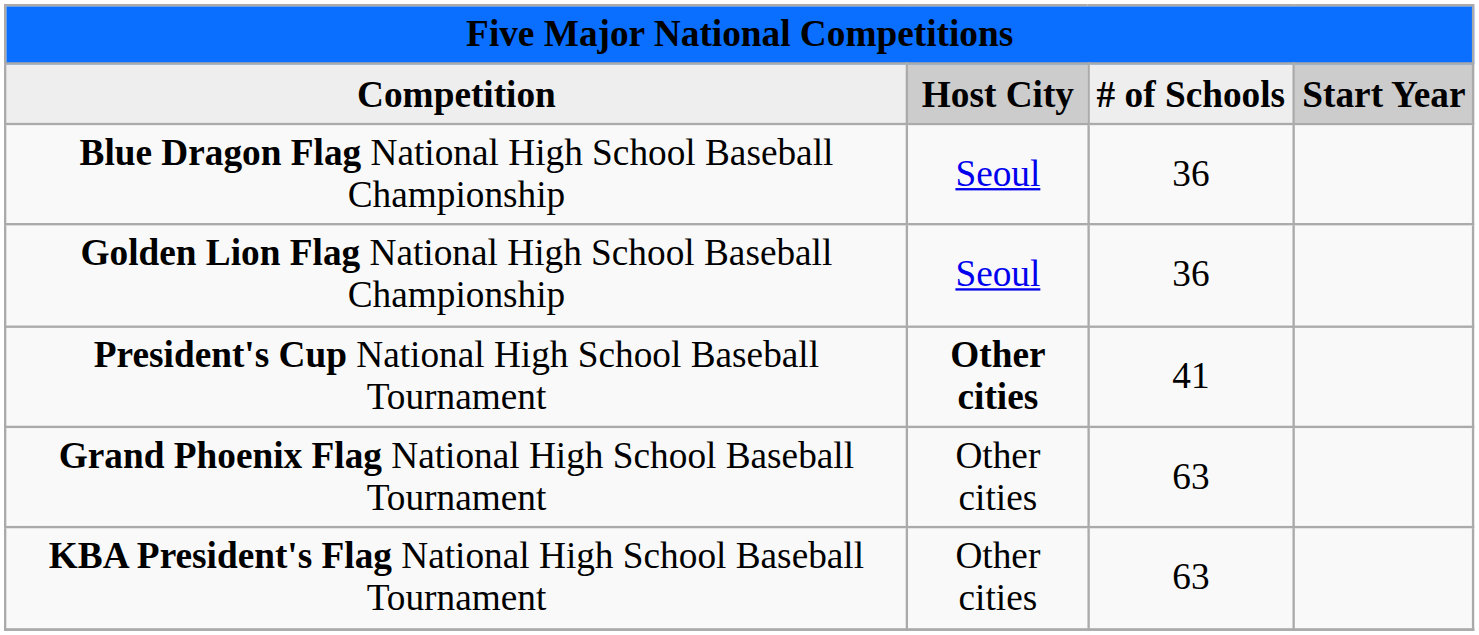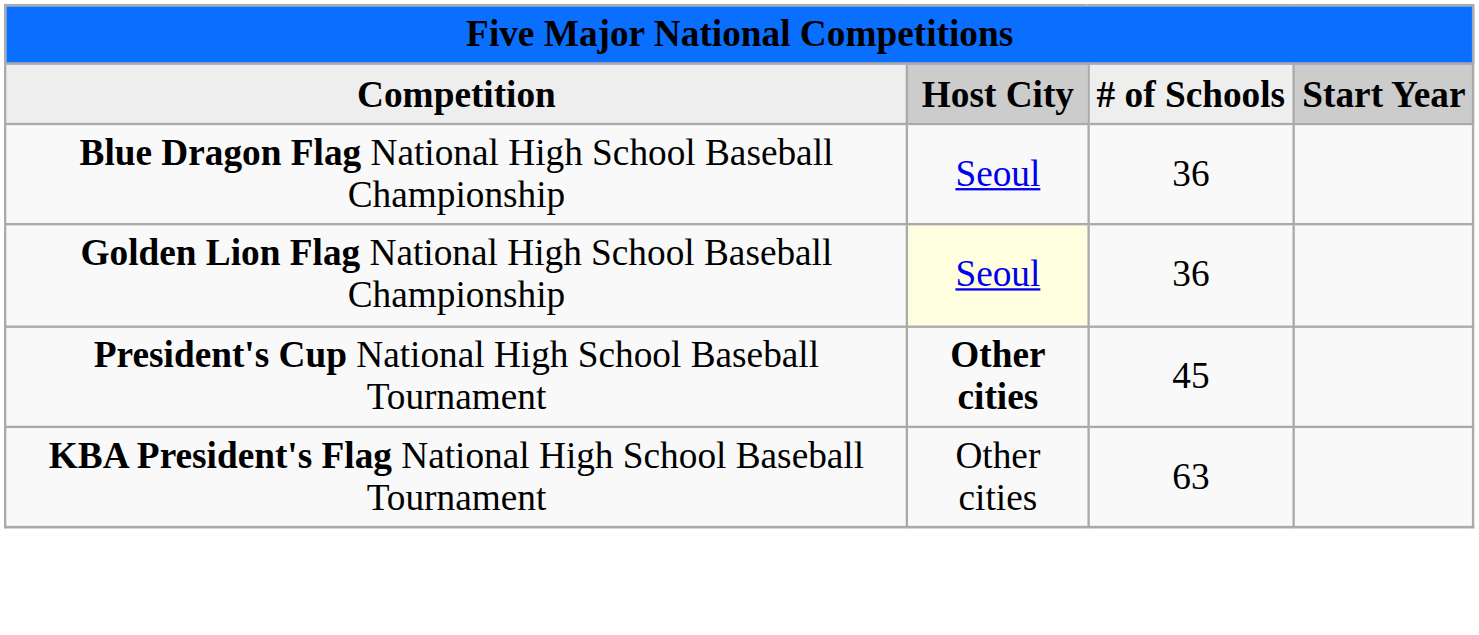Golden Lion Flag National High School Baseball Championship | Host City: no background -> lightyellow background
President's Cup National High School Baseball Tournament | # of Schools: 41 -> 45
- row: Grand Phoenix Flag National High School Baseball Tournament | Other cities | 63
